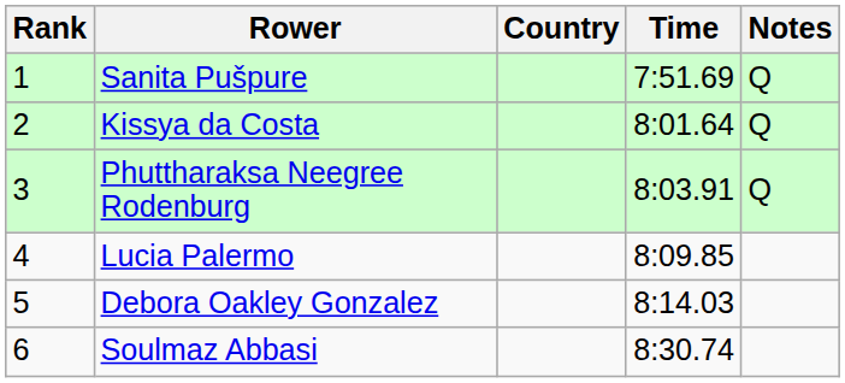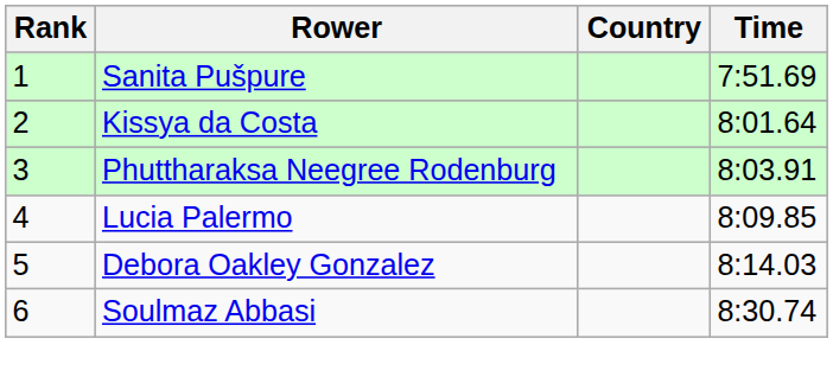- column: Notes | Q | Q | Q
